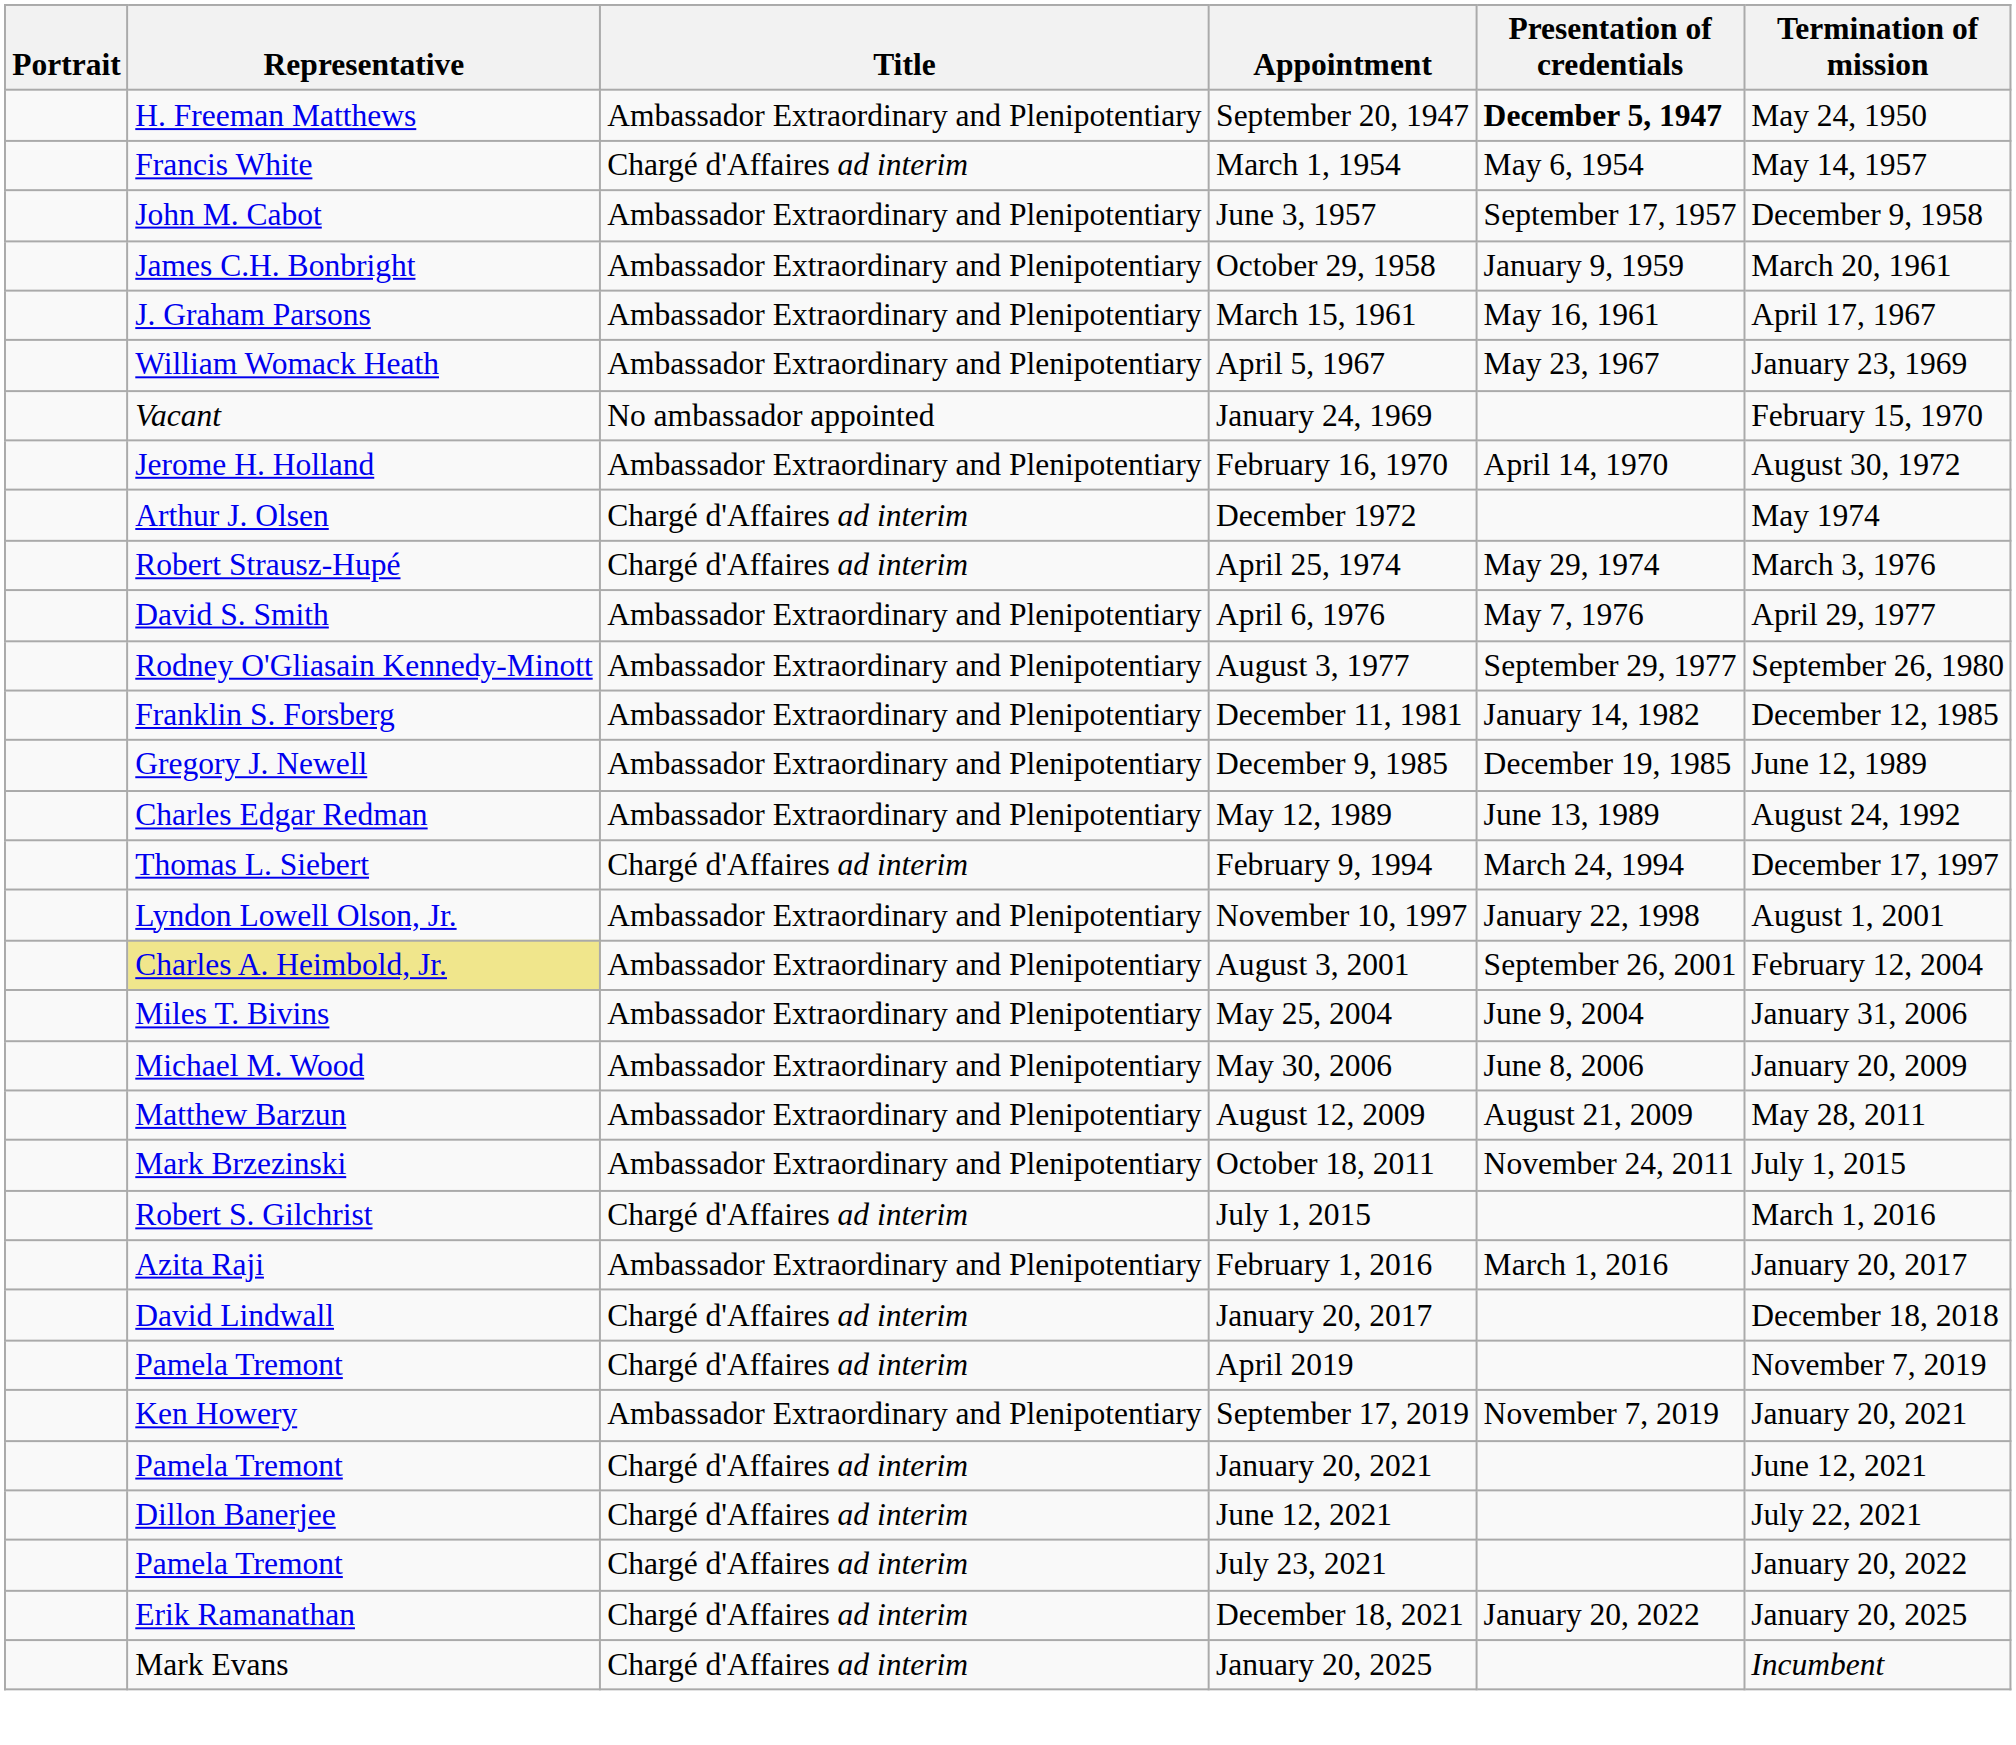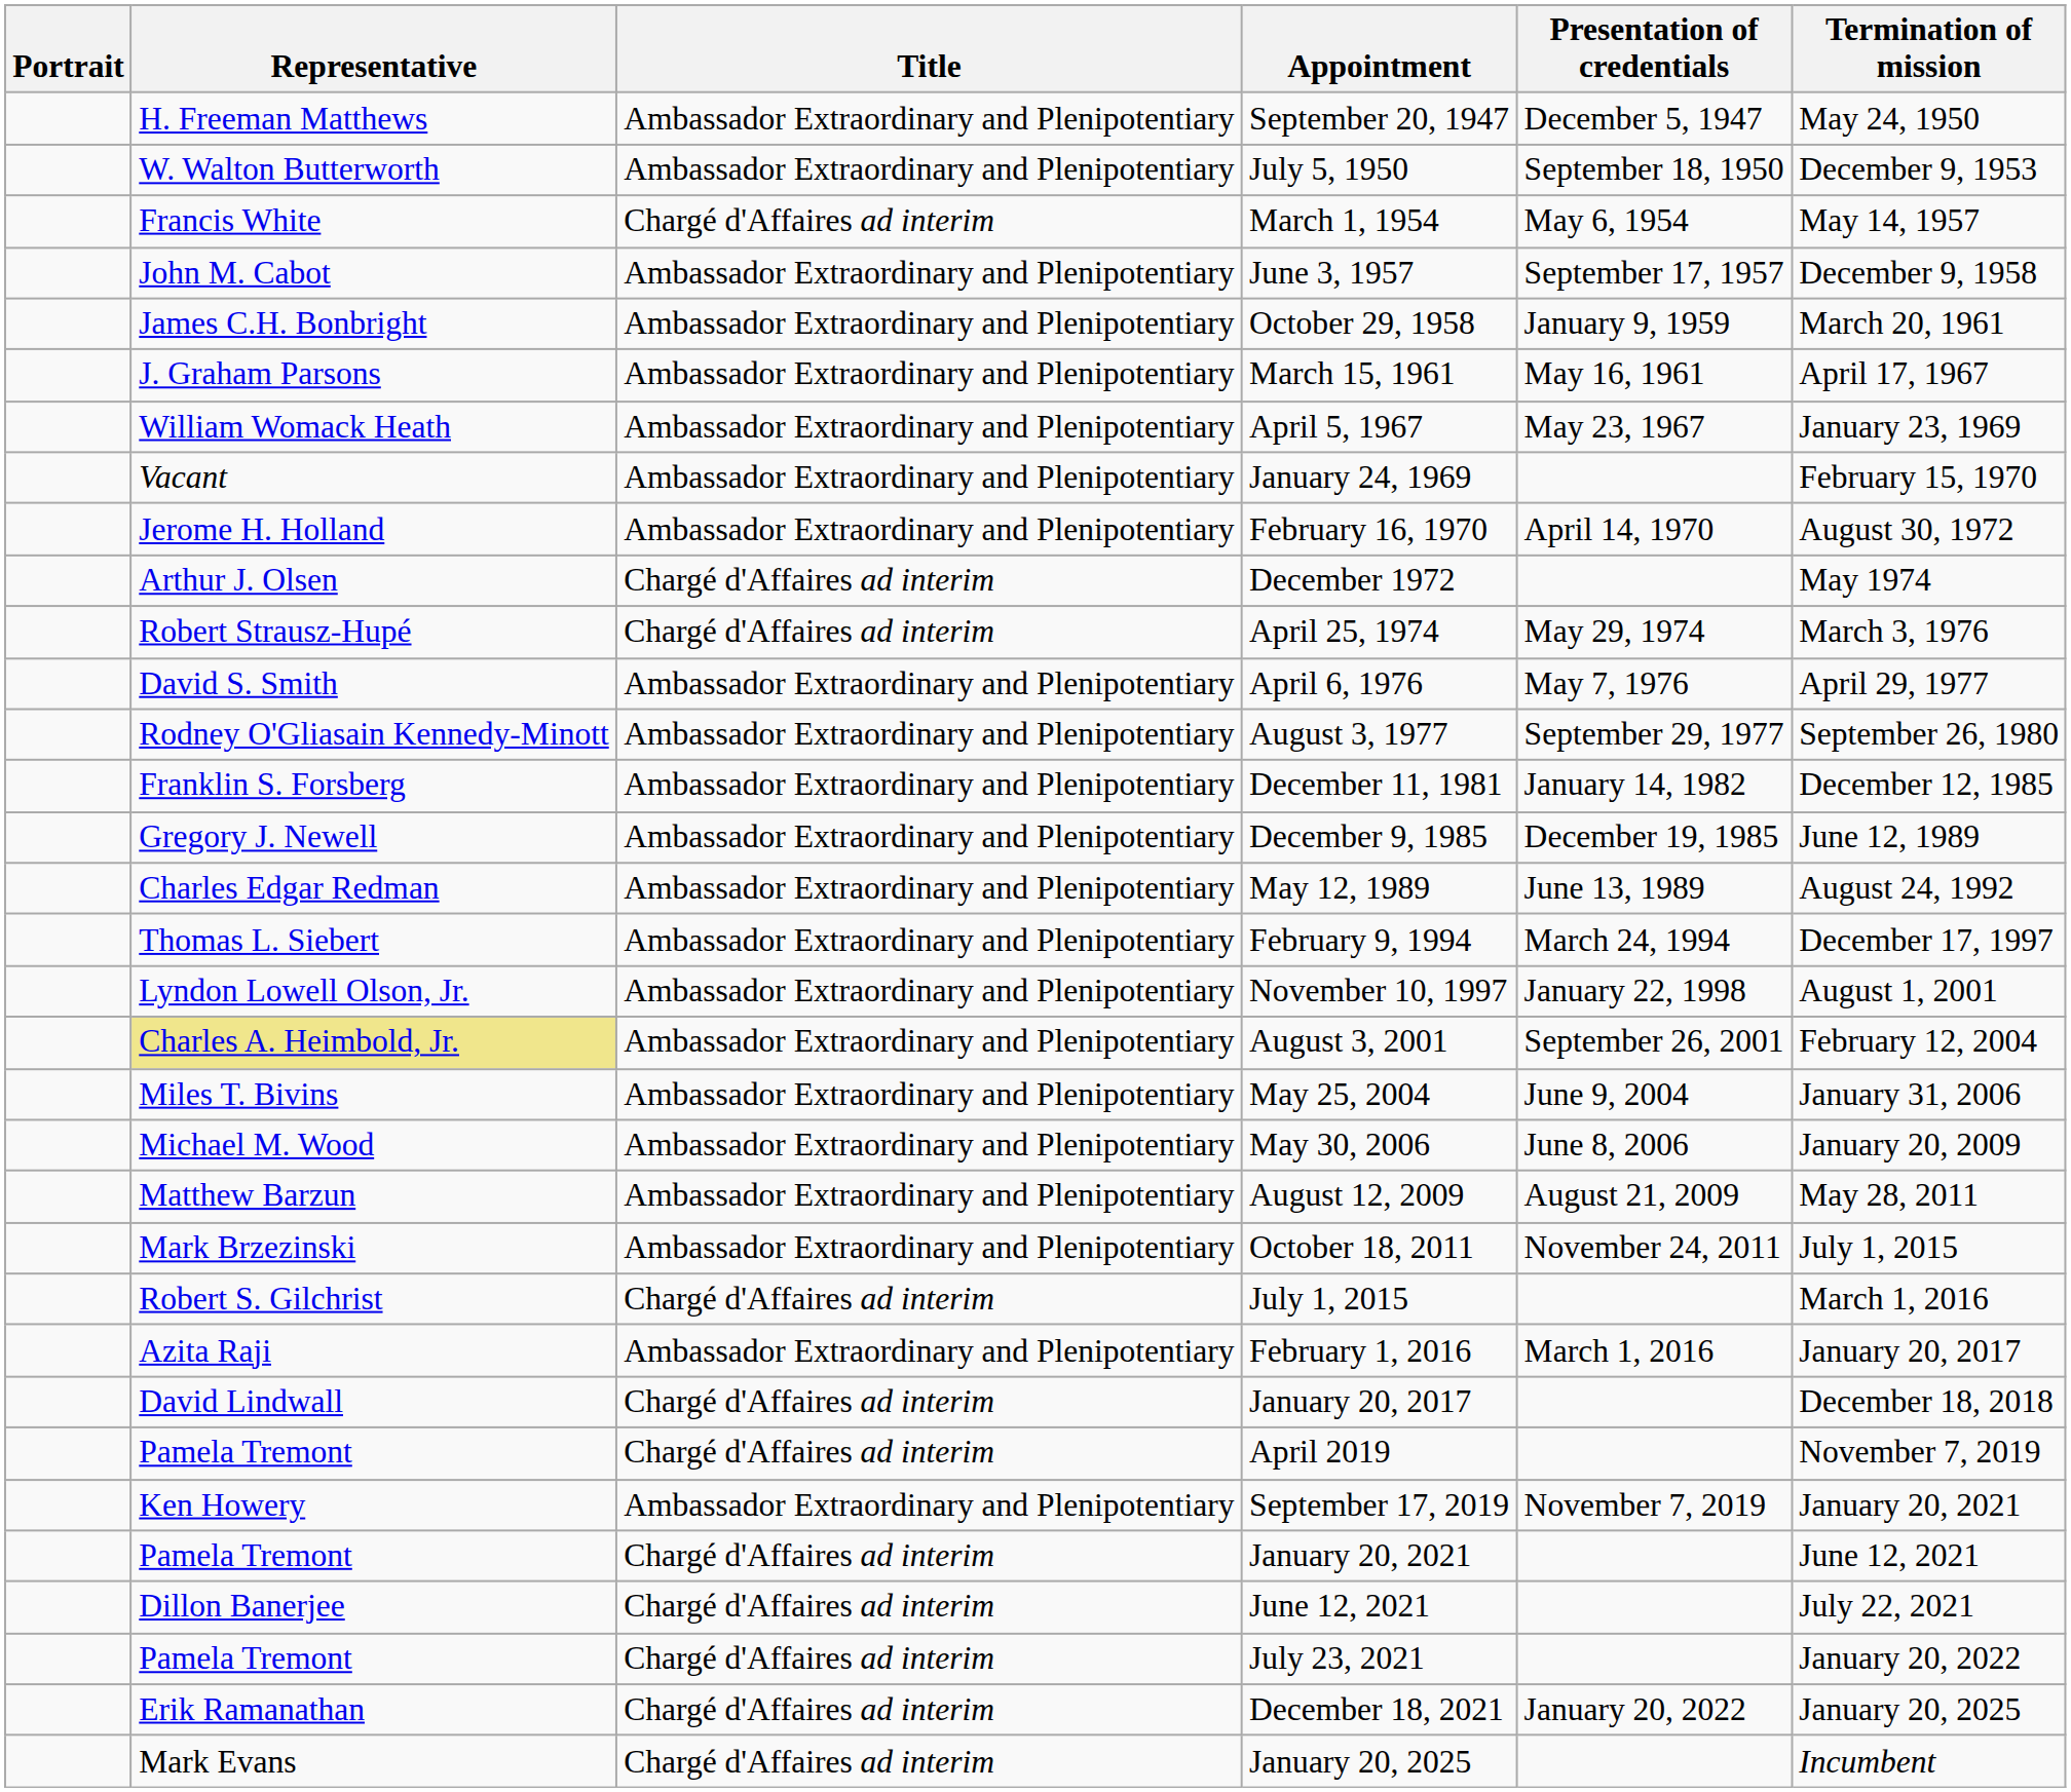September 20, 1947 | Presentation of credentials: bold -> normal
+ row: W. Walton Butterworth | Ambassador Extraordinary and Plenipotentiary | July 5, 1950 | September 18, 1950 | December 9, 1953
January 24, 1969 | Title: No ambassador appointed -> Ambassador Extraordinary and Plenipotentiary
February 9, 1994 | Title: Chargé d'Affaires ad interim -> Ambassador Extraordinary and Plenipotentiary
